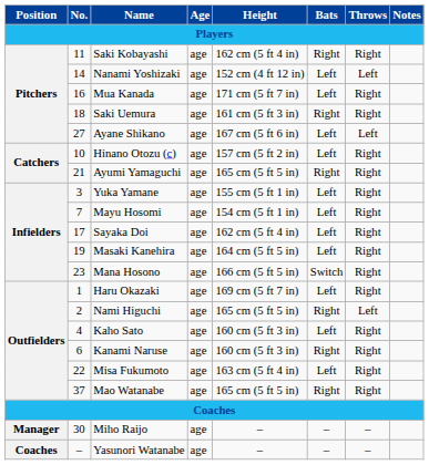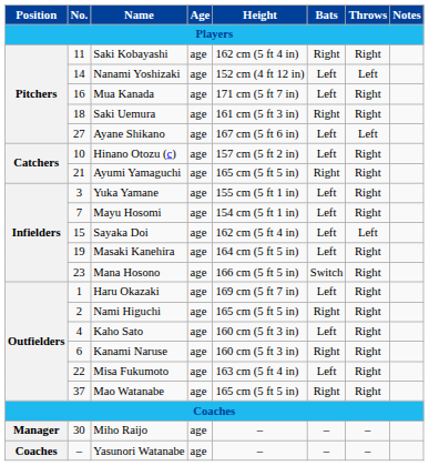Sayaka Doi | No.: 17 -> 15
Sayaka Doi | Throws: Right -> Left
Nami Higuchi | Throws: Left -> Right
